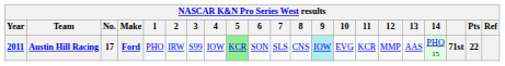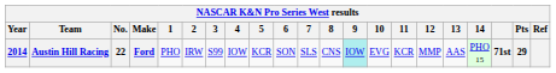Austin Hill Racing | Year: 2011 -> 2014
Austin Hill Racing | No.: 17 -> 22
Austin Hill Racing | 5: lightgreen background -> no background
Austin Hill Racing | Pts: 22 -> 29
